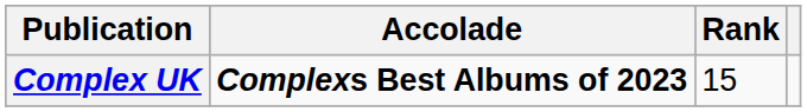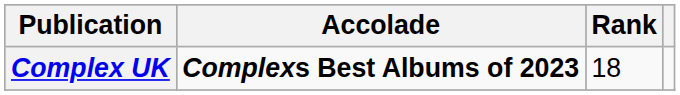Complex UK | Rank: 15 -> 18
